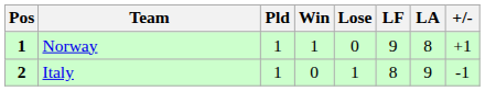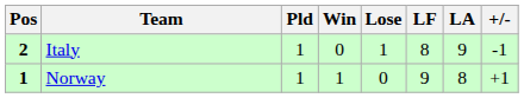rows swapped: Norway <-> Italy
